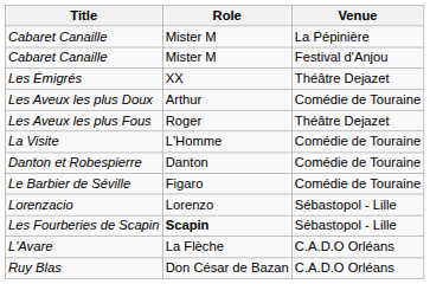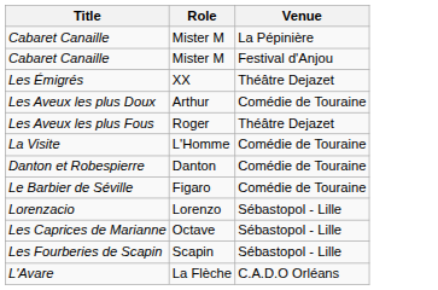+ row: Les Caprices de Marianne | Octave | Sébastopol - Lille
Les Fourberies de Scapin | Role: bold -> normal
- row: Ruy Blas | Don César de Bazan | C.A.D.O Orléans
